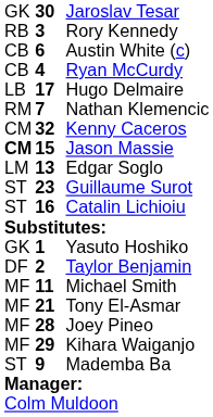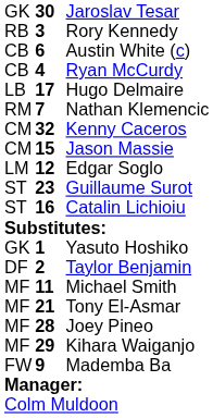Jason Massie | column 1: bold -> normal
Edgar Soglo | column 2: 13 -> 12
Mademba Ba | column 1: ST -> FW
